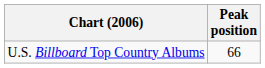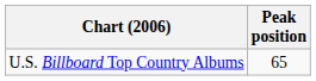U.S. Billboard Top Country Albums | Peak position: 66 -> 65
